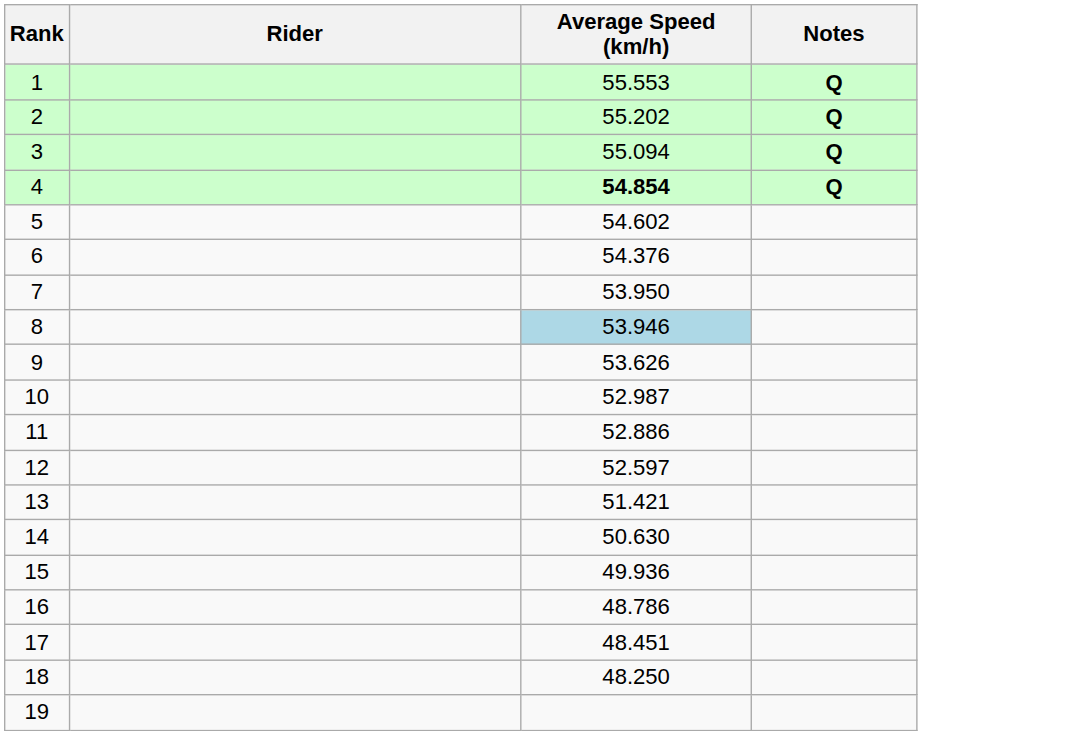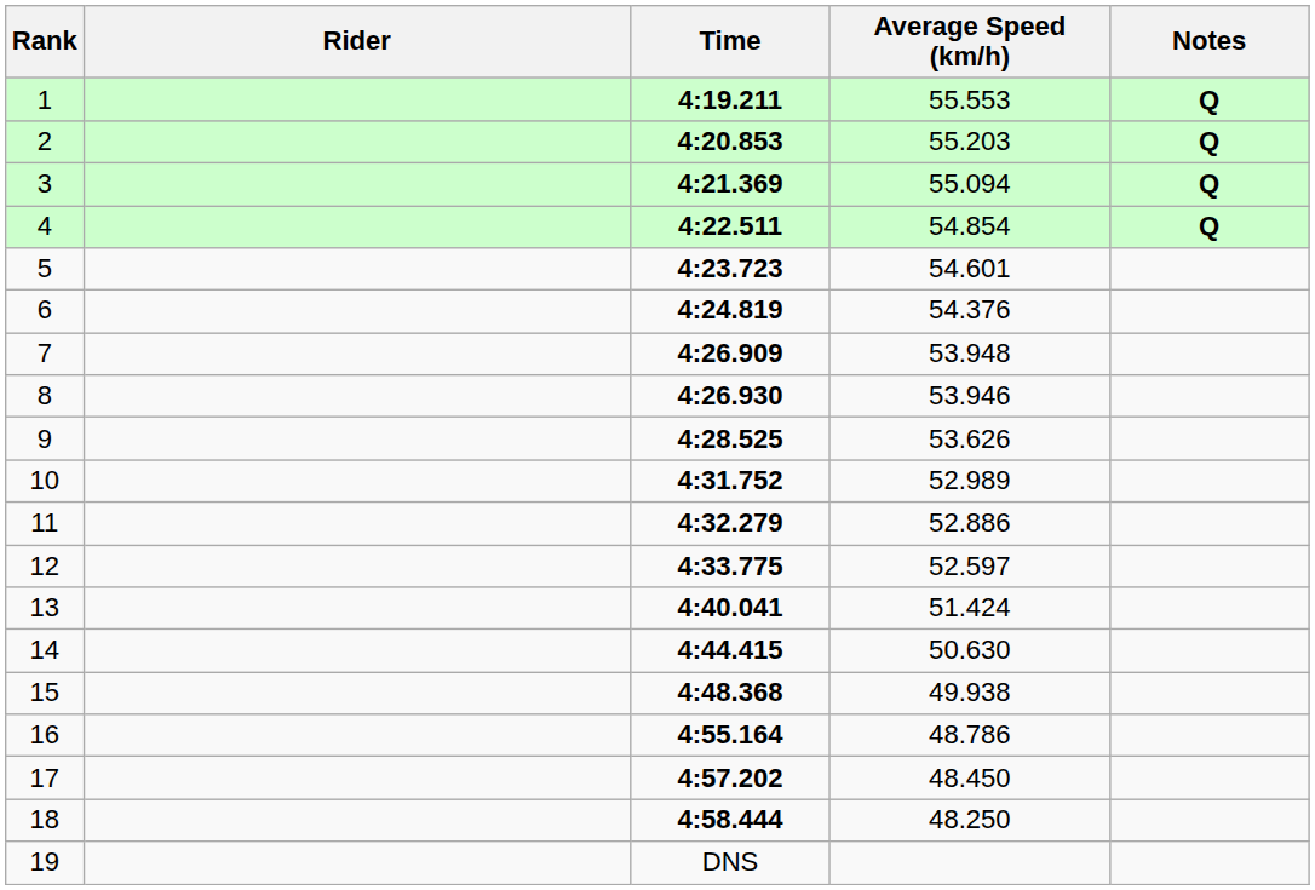+ column: Time | 4:19.211 | 4:20.853 | 4:21.369 | 4:22.511 | 4:23.723 | 4:24.819 | 4:26.909 | 4:26.930 | 4:28.525 | 4:31.752 | 4:32.279 | 4:33.775 | 4:40.041 | 4:44.415 | 4:48.368 | 4:55.164 | 4:57.202 | 4:58.444 | DNS
2 | Average Speed (km/h): 55.202 -> 55.203
4 | Average Speed (km/h): bold -> normal
5 | Average Speed (km/h): 54.602 -> 54.601
7 | Average Speed (km/h): 53.950 -> 53.948
8 | Average Speed (km/h): lightblue background -> no background
10 | Average Speed (km/h): 52.987 -> 52.989
13 | Average Speed (km/h): 51.421 -> 51.424
15 | Average Speed (km/h): 49.936 -> 49.938
17 | Average Speed (km/h): 48.451 -> 48.450
